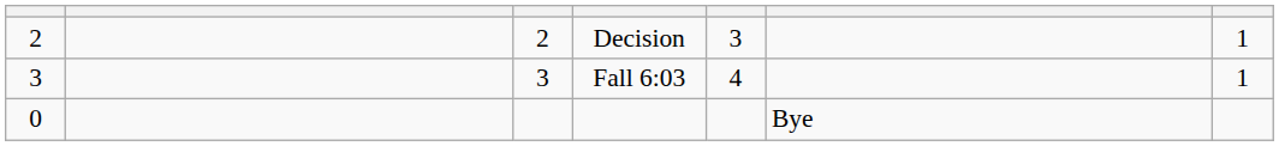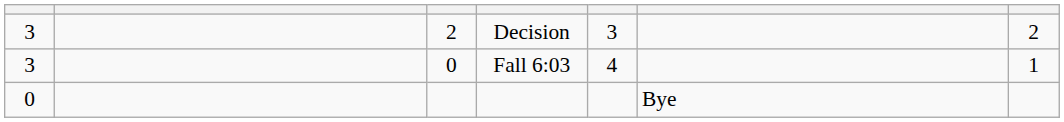Decision | column 1: 2 -> 3
Decision | column 7: 1 -> 2
Fall 6:03 | column 3: 3 -> 0
